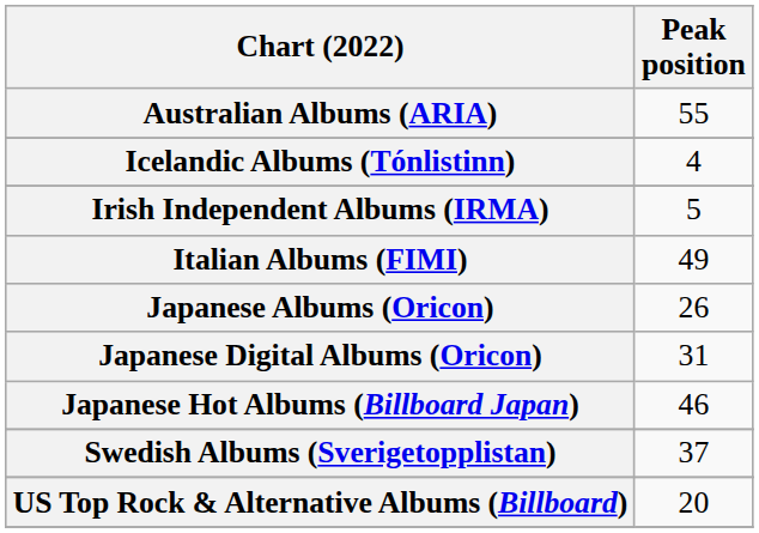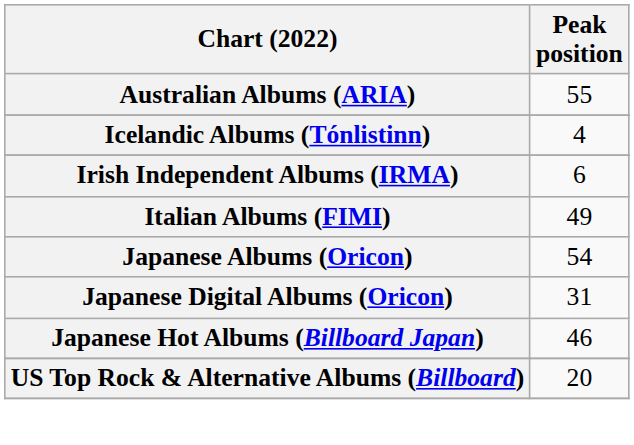Irish Independent Albums (IRMA) | Peak position: 5 -> 6
Japanese Albums (Oricon) | Peak position: 26 -> 54
- row: Swedish Albums (Sverigetopplistan) | 37
